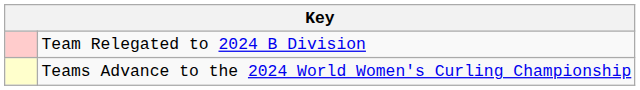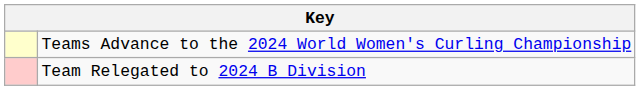rows swapped: Teams Advance to the 2024 World Women's Curling Championship <-> Team Relegated to 2024 B Division
